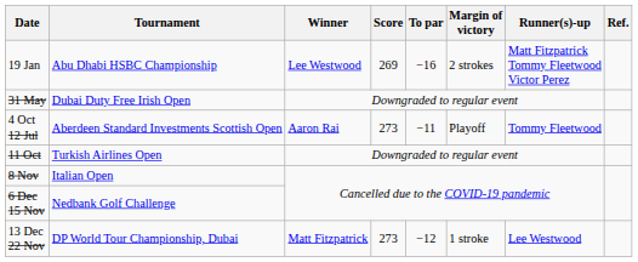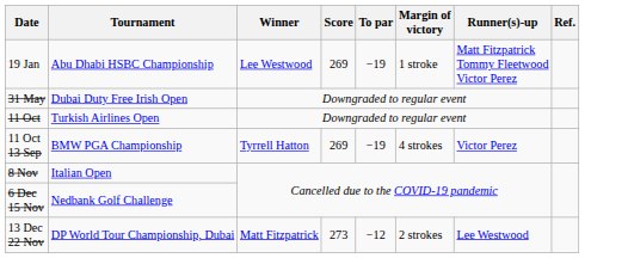19 Jan | To par: −16 -> −19
19 Jan | Margin of victory: 2 strokes -> 1 stroke
- row: 4 Oct 12 Jul | Aberdeen Standard Investments Scottish Open | Aaron Rai | 273 | −11 | Playoff | Tommy Fleetwood
+ row: 11 Oct 13 Sep | BMW PGA Championship | Tyrrell Hatton | 269 | −19 | 4 strokes | Victor Perez
13 Dec 22 Nov | Margin of victory: 1 stroke -> 2 strokes
